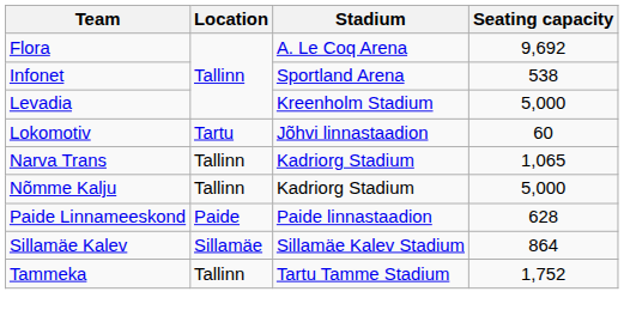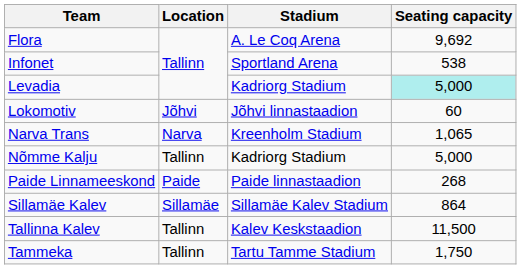Levadia | Stadium: Kreenholm Stadium -> Kadriorg Stadium
Levadia | Seating capacity: no background -> paleturquoise background
Lokomotiv | Location: Tartu -> Jõhvi
Narva Trans | Location: Tallinn -> Narva
Narva Trans | Stadium: Kadriorg Stadium -> Kreenholm Stadium
Paide Linnameeskond | Seating capacity: 628 -> 268
+ row: Tallinna Kalev | Tallinn | Kalev Keskstaadion | 11,500
Tammeka | Seating capacity: 1,752 -> 1,750
